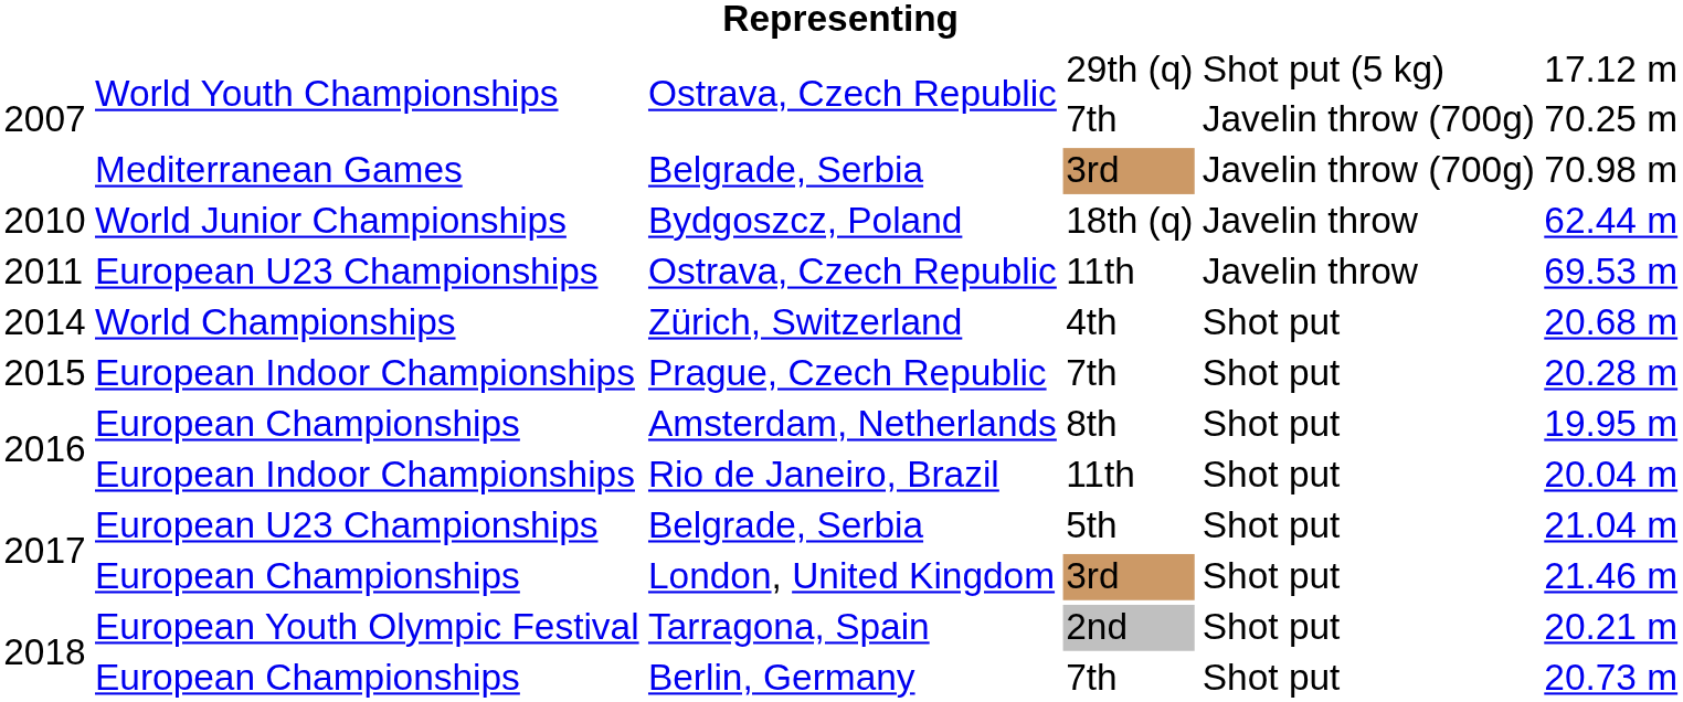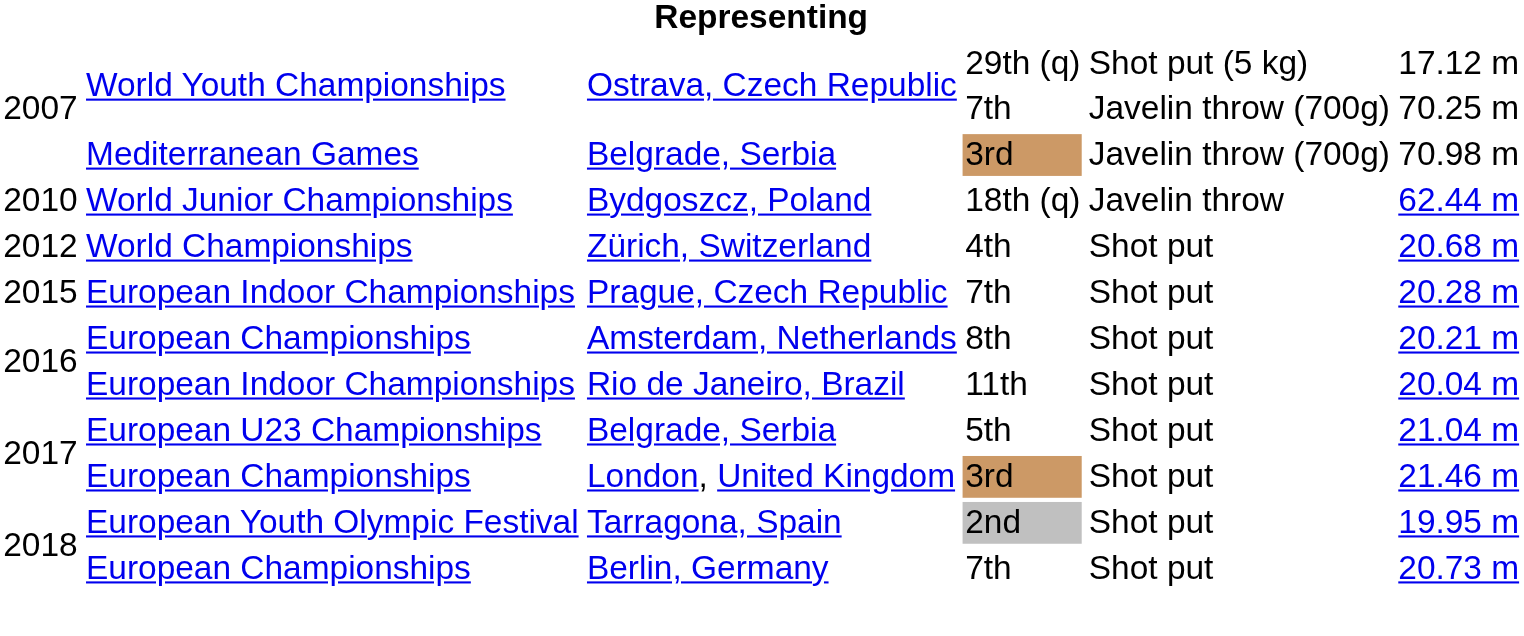- row: 2011 | European U23 Championships | Ostrava, Czech Republic | 11th | Javelin throw | 69.53 m
Zürich, Switzerland | column 1: 2014 -> 2012
Amsterdam, Netherlands | column 6: 19.95 m -> 20.21 m
Tarragona, Spain | column 6: 20.21 m -> 19.95 m
